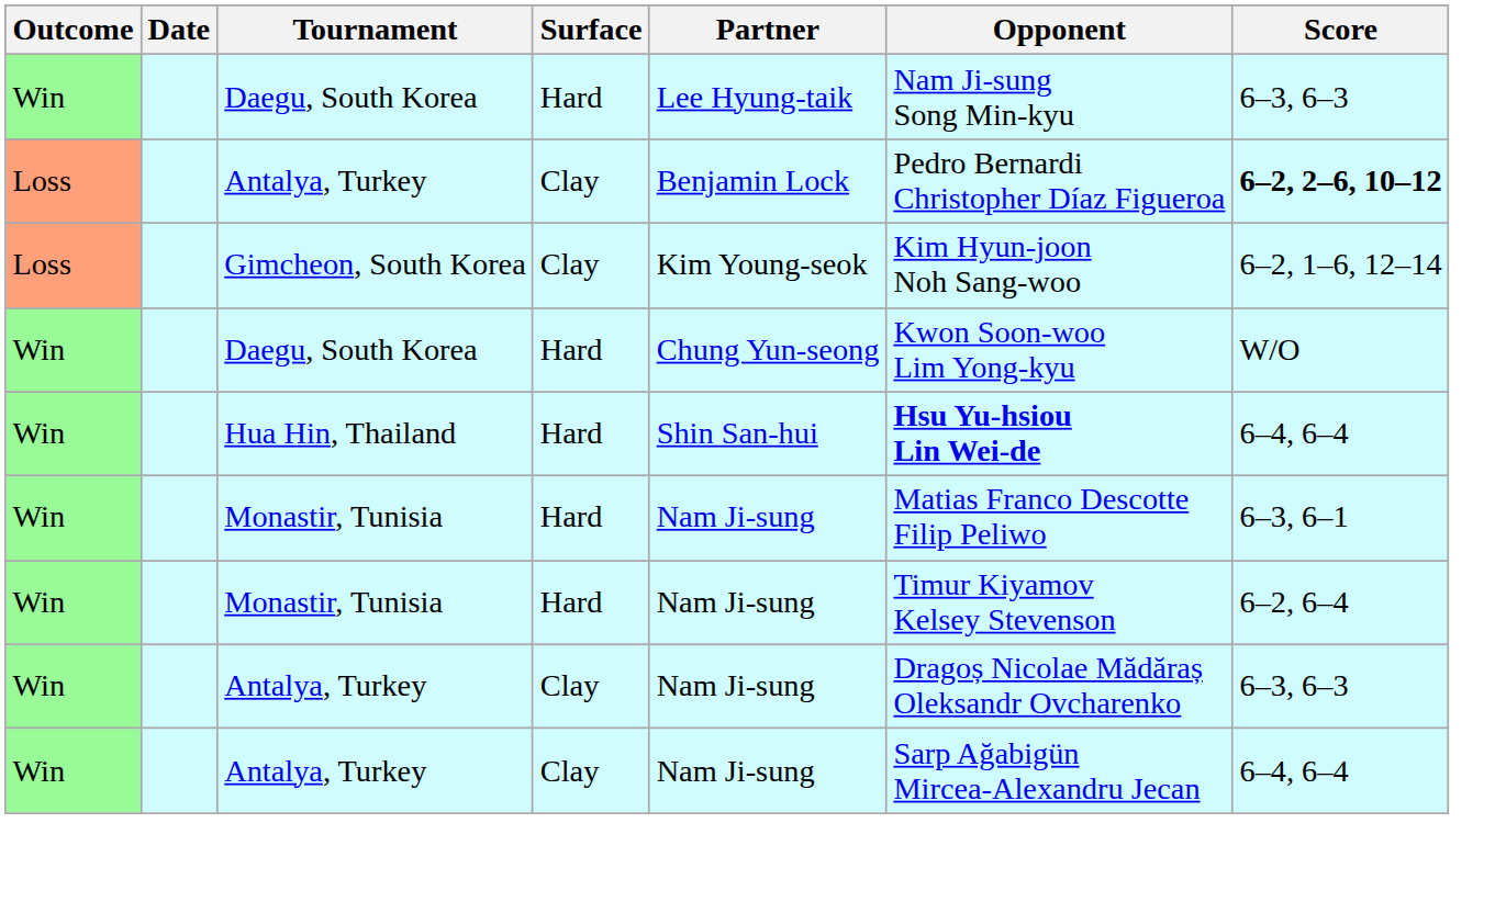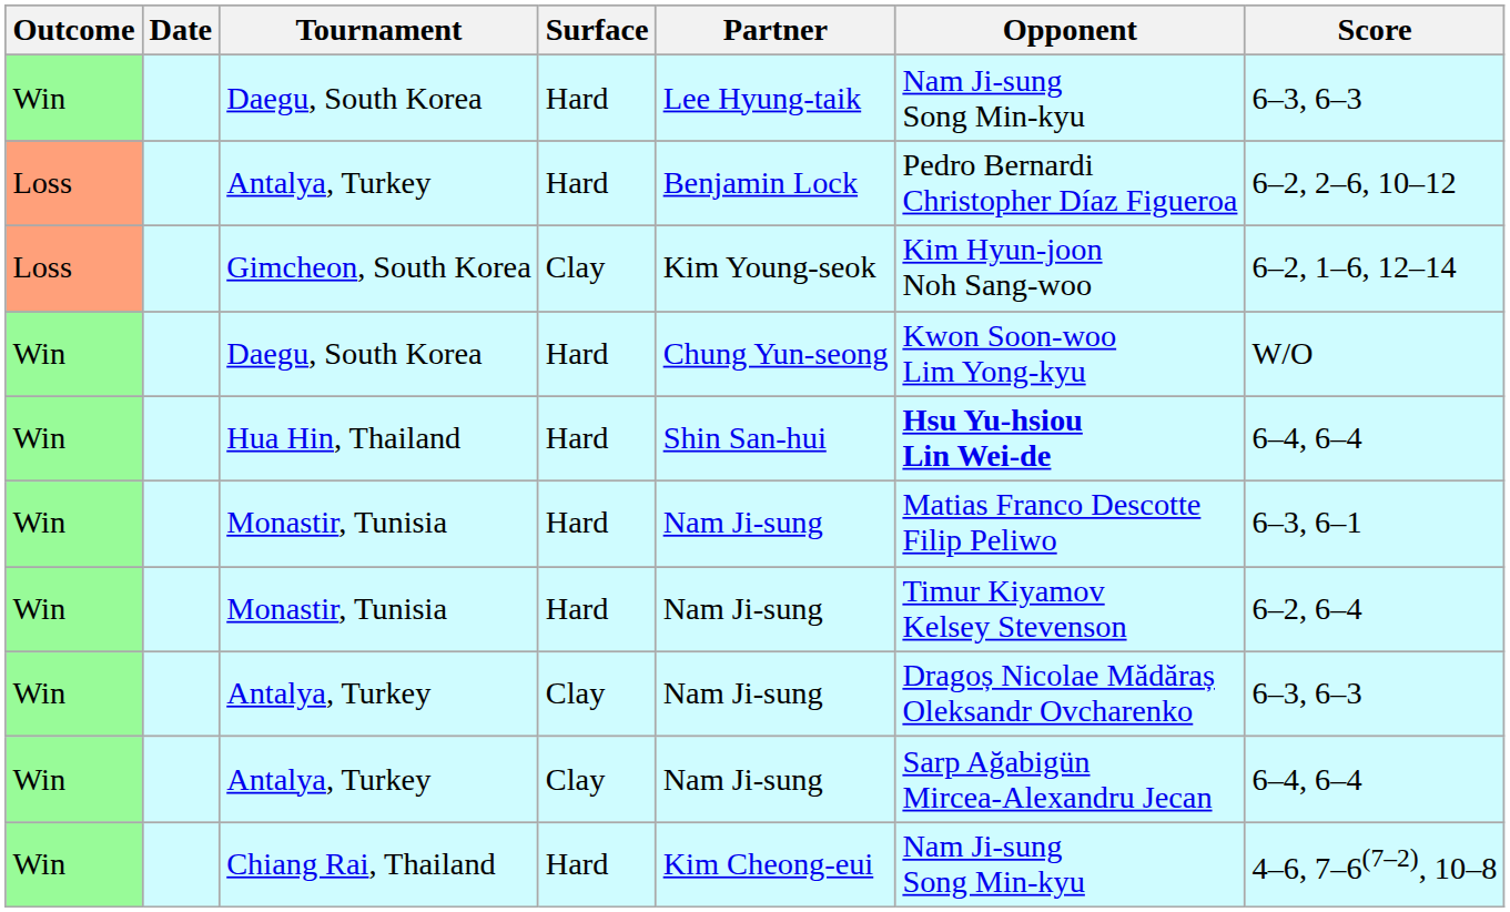Loss / Antalya, Turkey | Surface: Clay -> Hard
Loss / Antalya, Turkey | Score: bold -> normal
+ row: Win | Chiang Rai, Thailand | Hard | Kim Cheong-eui | Nam Ji-sung Song Min-kyu | 4–6, 7–6(7–2), 10–8
